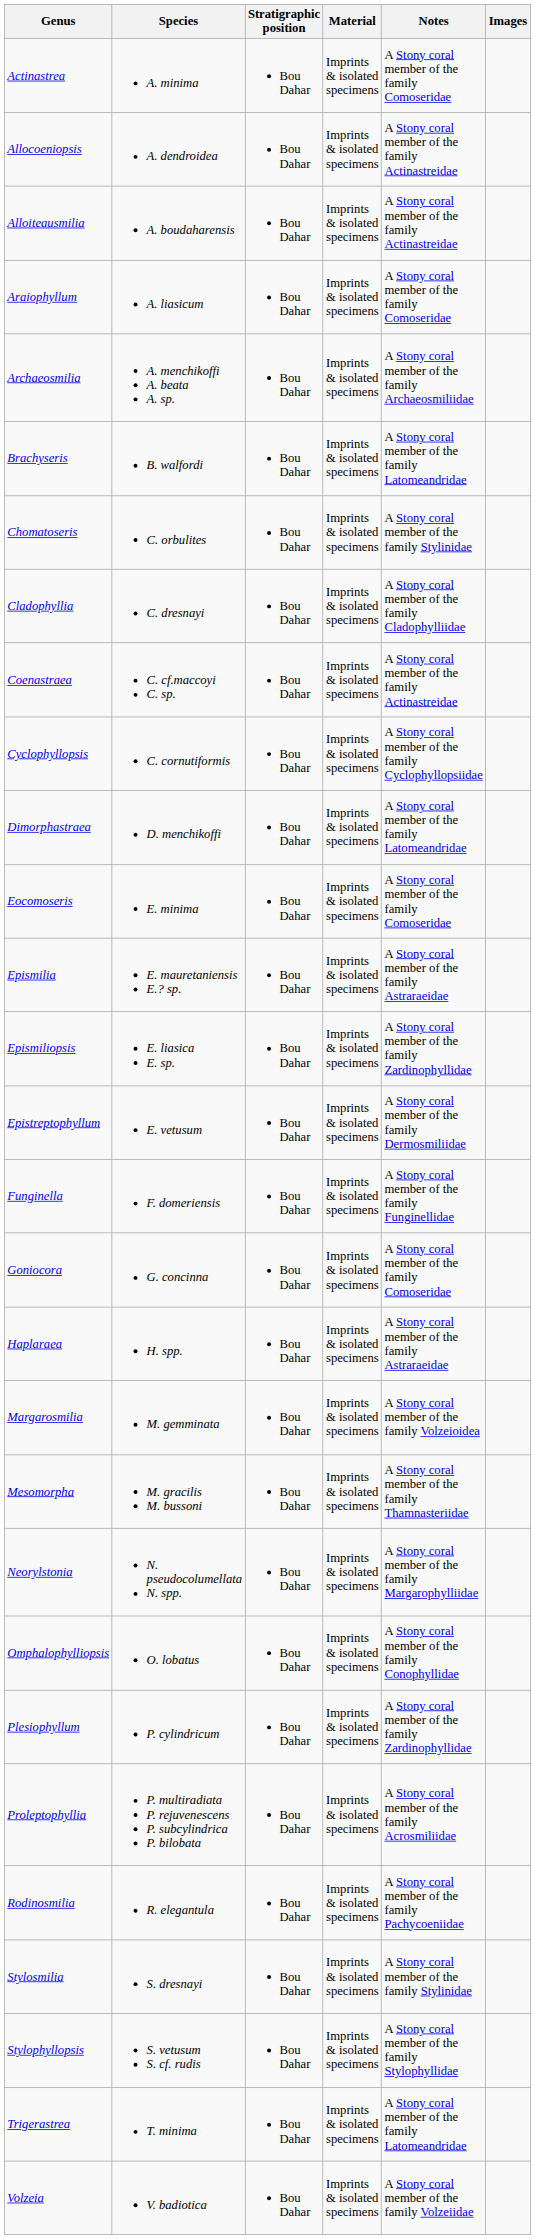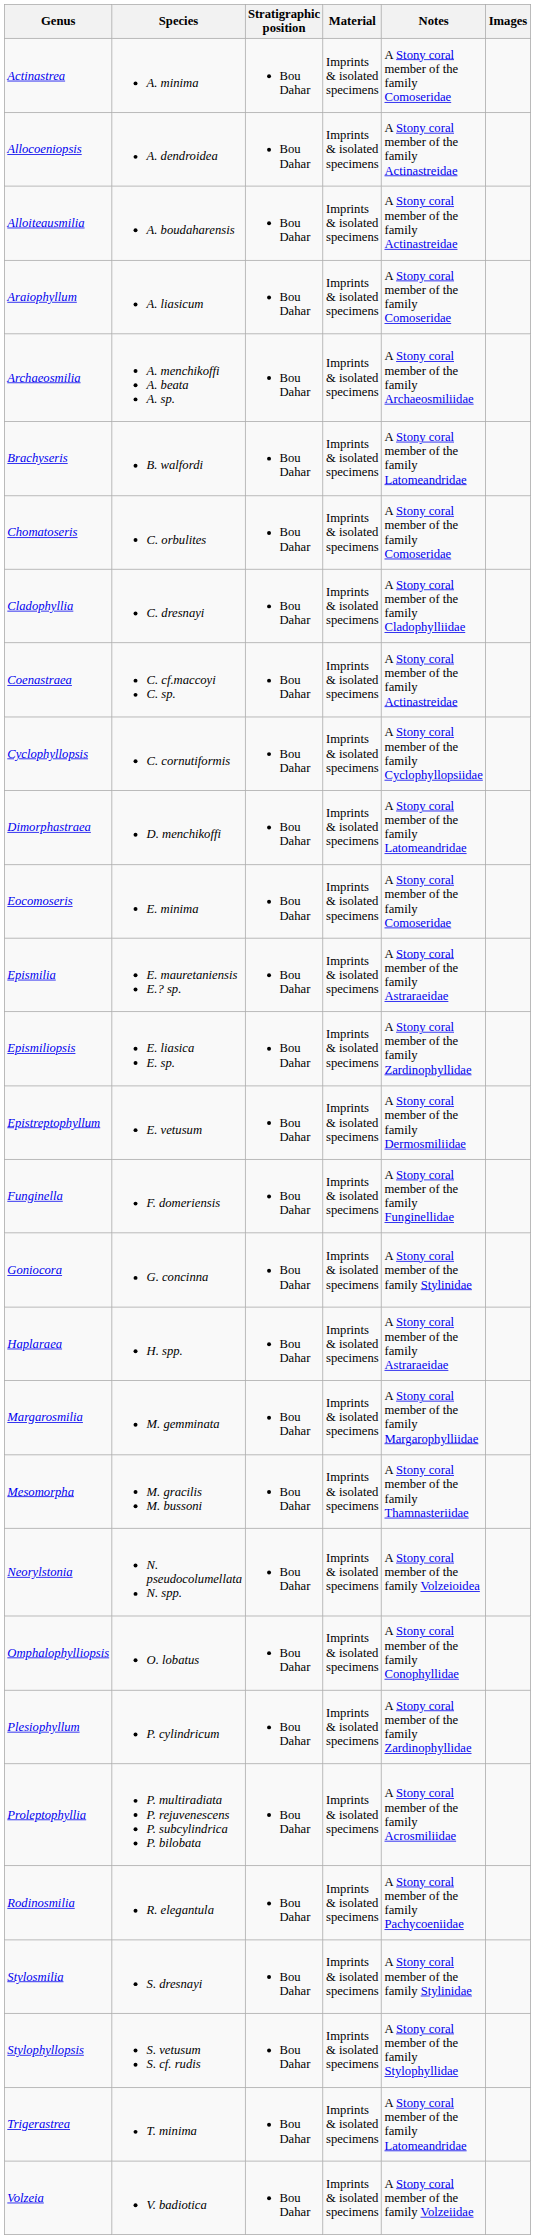Chomatoseris | Notes: A Stony coral member of the family Stylinidae -> A Stony coral member of the family Comoseridae
Goniocora | Notes: A Stony coral member of the family Comoseridae -> A Stony coral member of the family Stylinidae
Margarosmilia | Notes: A Stony coral member of the family Volzeioidea -> A Stony coral member of the family Margarophylliidae
Neorylstonia | Notes: A Stony coral member of the family Margarophylliidae -> A Stony coral member of the family Volzeioidea
